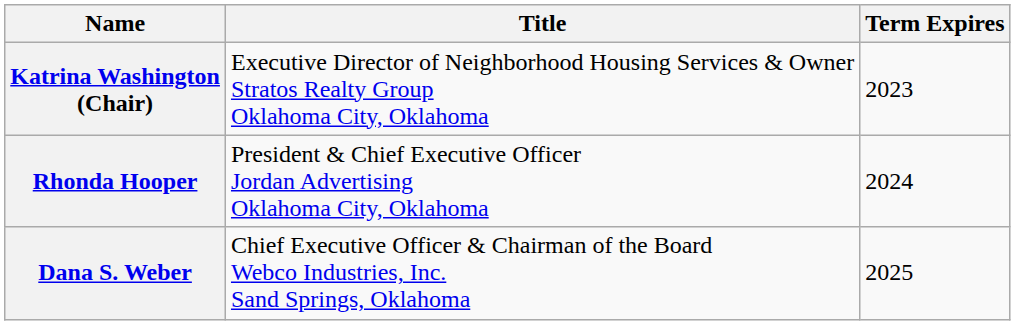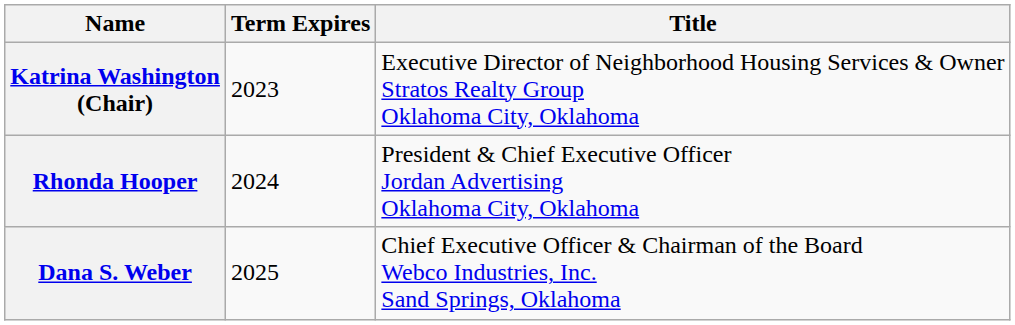columns swapped: Title <-> Term Expires
